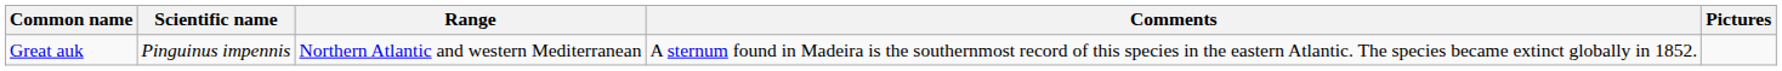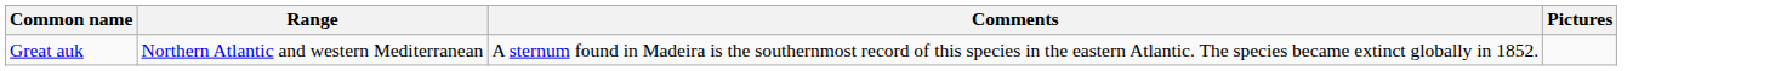- column: Scientific name | Pinguinus impennis
